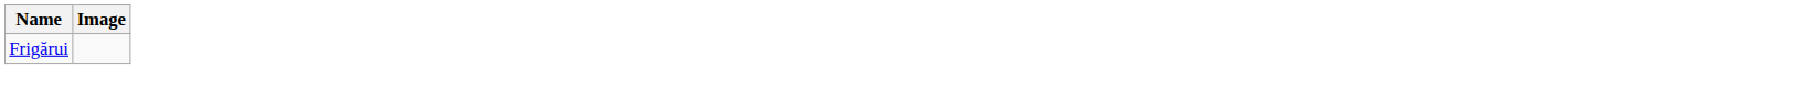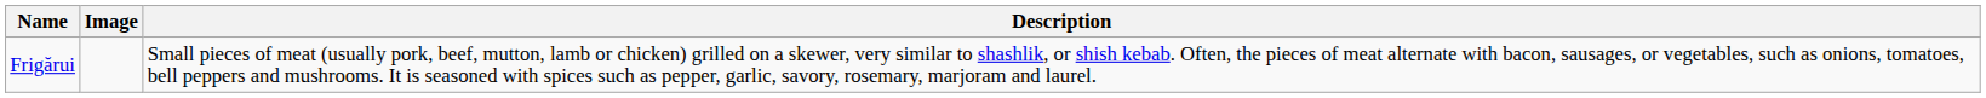+ column: Description | Small pieces of meat (usually pork, beef, mutton, lamb or chicken) grilled on a skewer, very similar to shashlik, or shish kebab. Often, the pieces of meat alternate with bacon, sausages, or vegetables, such as onions, tomatoes, bell peppers and mushrooms. It is seasoned with spices such as pepper, garlic, savory, rosemary, marjoram and laurel.
